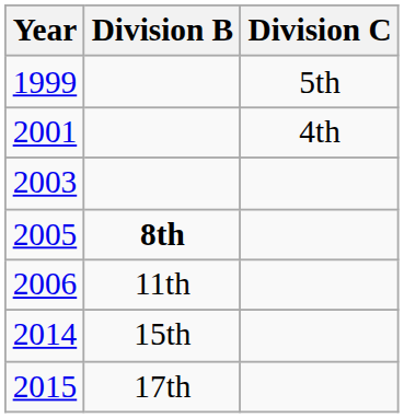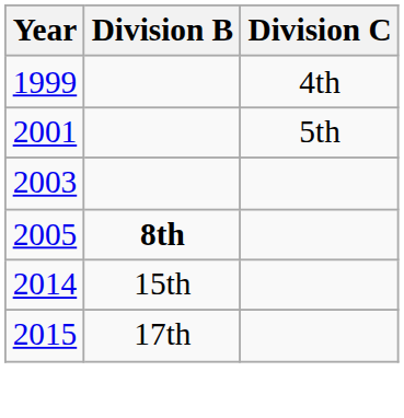1999 | Division C: 5th -> 4th
2001 | Division C: 4th -> 5th
- row: 2006 | 11th
